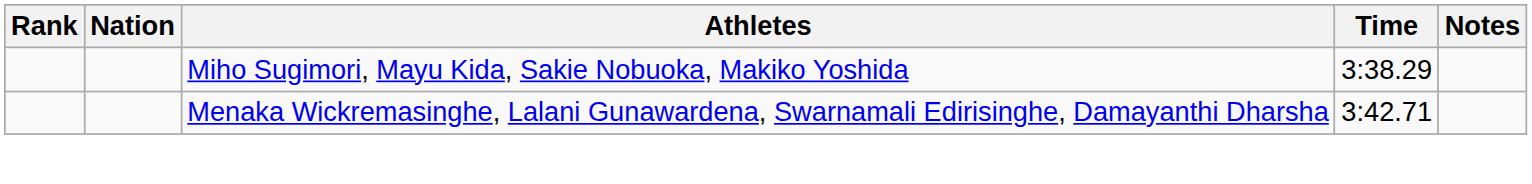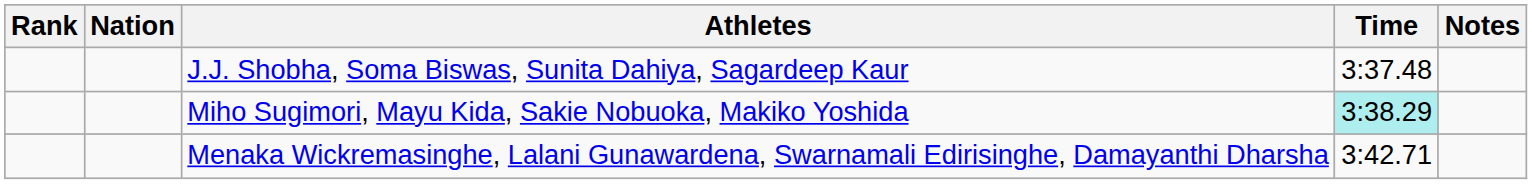+ row: J.J. Shobha, Soma Biswas, Sunita Dahiya, Sagardeep Kaur | 3:37.48
Miho Sugimori, Mayu Kida, Sakie Nobuoka, Makiko Yoshida | Time: no background -> paleturquoise background
